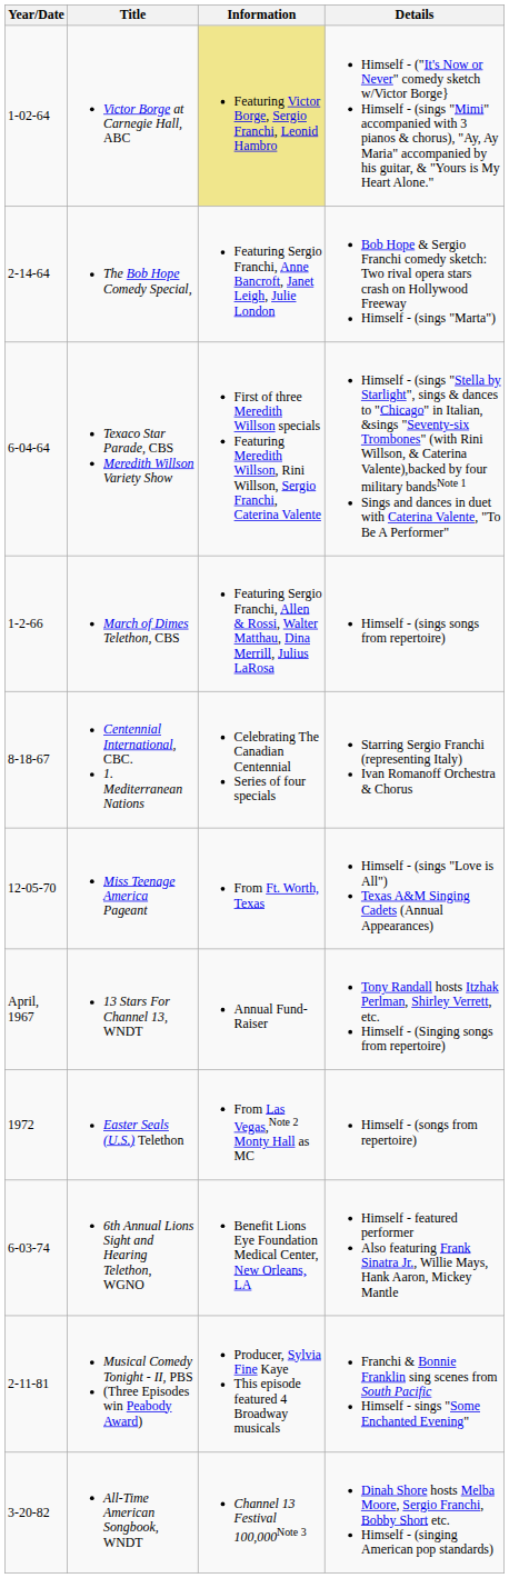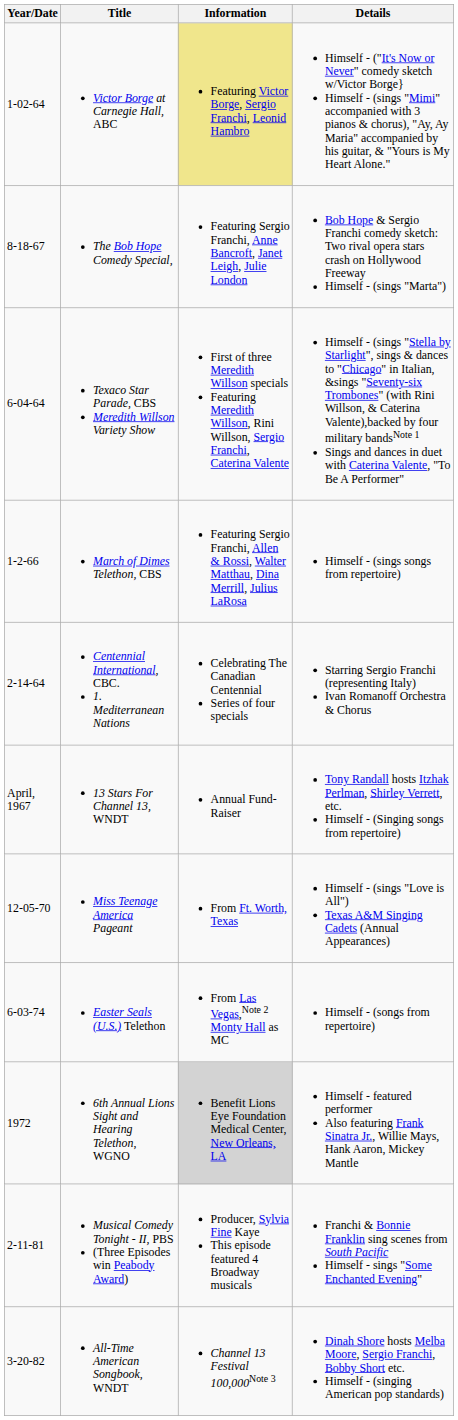The Bob Hope Comedy Special, | Year/Date: 2-14-64 -> 8-18-67
Centennial International, CBC. 1. Mediterranean Nations | Year/Date: 8-18-67 -> 2-14-64
rows swapped: 13 Stars For Channel 13, WNDT <-> Miss Teenage America Pageant
Easter Seals (U.S.) Telethon | Year/Date: 1972 -> 6-03-74
6th Annual Lions Sight and Hearing Telethon, WGNO | Year/Date: 6-03-74 -> 1972
6th Annual Lions Sight and Hearing Telethon, WGNO | Information: no background -> lightgrey background
